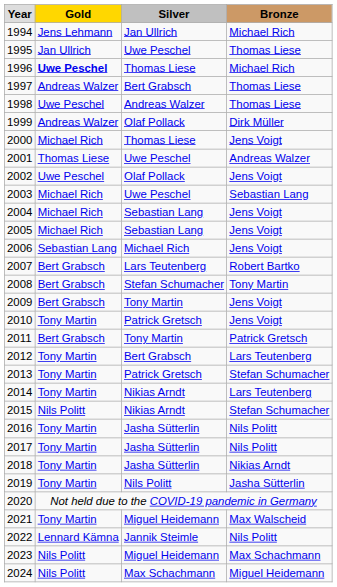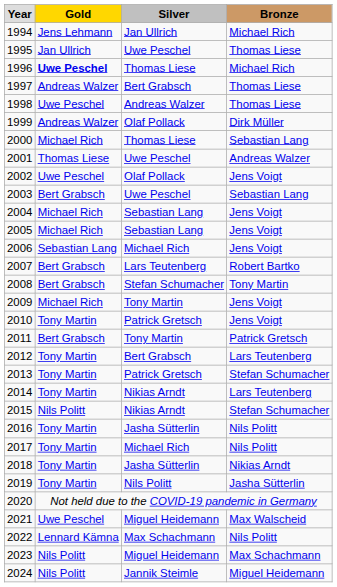2000 | column 4: Jens Voigt -> Sebastian Lang
2003 | column 2: Michael Rich -> Bert Grabsch
2009 | column 2: Bert Grabsch -> Michael Rich
2017 | column 3: Jasha Sütterlin -> Michael Rich
2021 | column 2: Tony Martin -> Uwe Peschel
2022 | column 3: Jannik Steimle -> Max Schachmann
2024 | column 3: Max Schachmann -> Jannik Steimle
